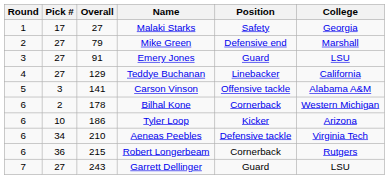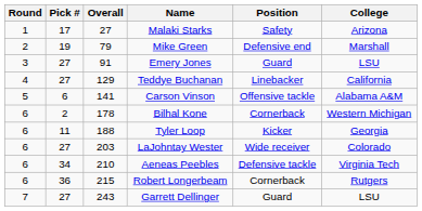Malaki Starks | College: Georgia -> Arizona
Mike Green | Pick #: 27 -> 19
Carson Vinson | Pick #: 3 -> 6
Tyler Loop | Pick #: 10 -> 11
Tyler Loop | Overall: 186 -> 188
Tyler Loop | College: Arizona -> Georgia
+ row: 6 | 27 | 203 | LaJohntay Wester | Wide receiver | Colorado
